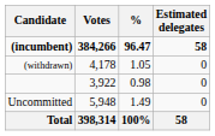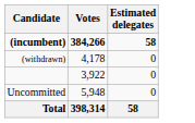- column: % | 96.47 | 1.05 | 0.98 | 1.49 | 100%
